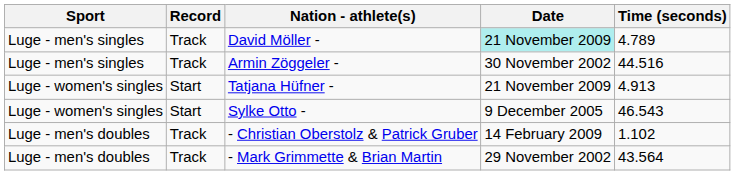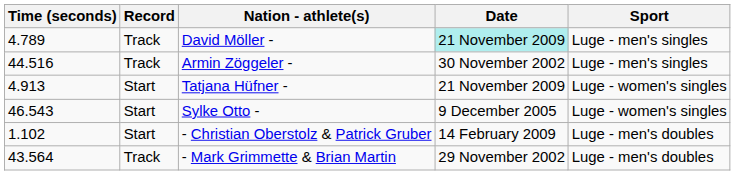columns swapped: Sport <-> Time (seconds)
- Christian Oberstolz & Patrick Gruber | Record: Track -> Start
